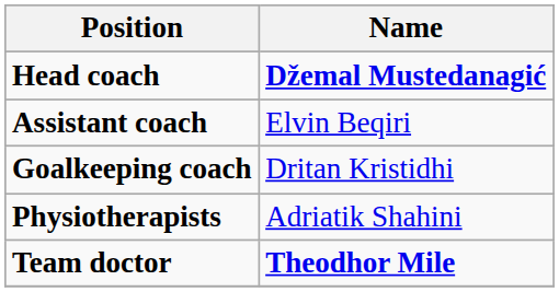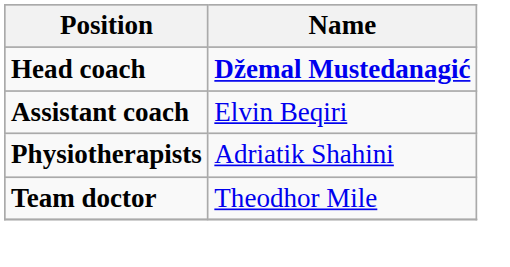- row: Goalkeeping coach | Dritan Kristidhi
Team doctor | Name: bold -> normal
